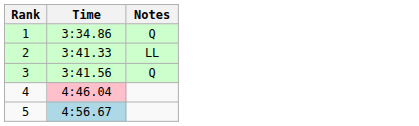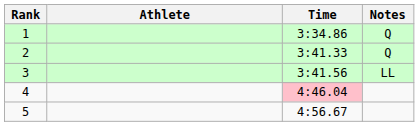+ column: Athlete
2 | Notes: LL -> Q
3 | Notes: Q -> LL
5 | Time: lightblue background -> no background
